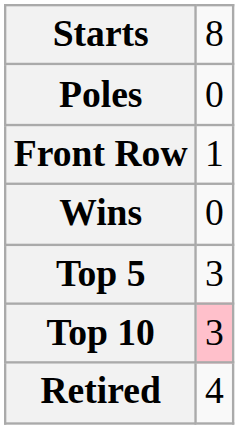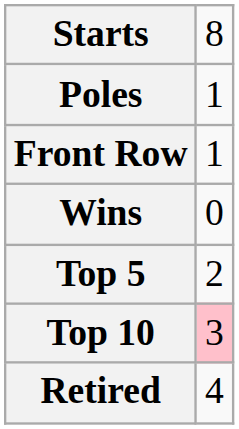Poles | column 2: 0 -> 1
Top 5 | column 2: 3 -> 2
